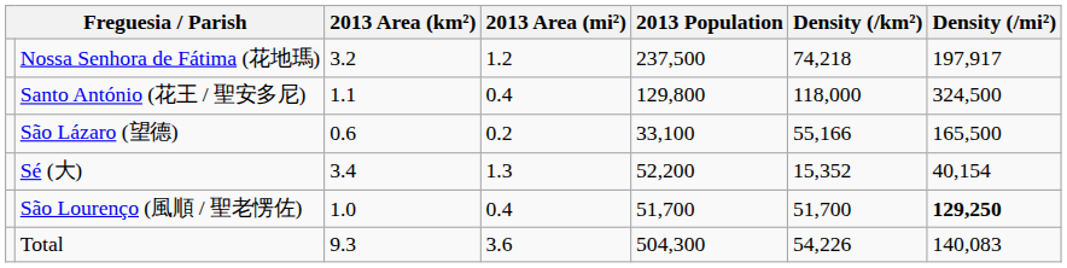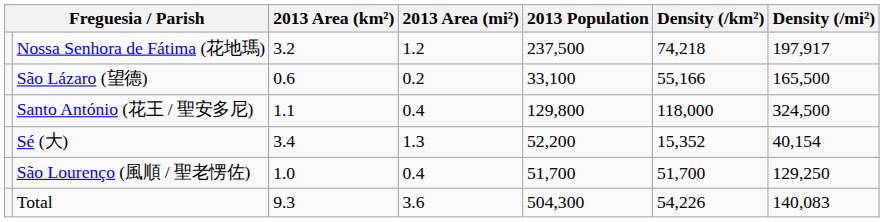rows swapped: Santo António (花王 / 聖安多尼) <-> São Lázaro (望德)
São Lourenço (風順 / 聖老愣佐) | Density (/mi²): bold -> normal
